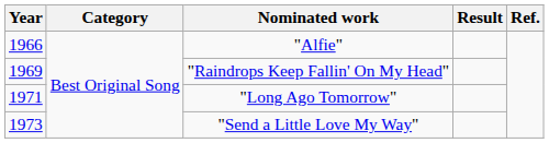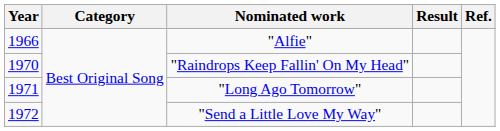"Raindrops Keep Fallin' On My Head" | Year: 1969 -> 1970
"Send a Little Love My Way" | Year: 1973 -> 1972
